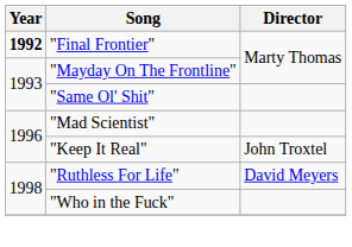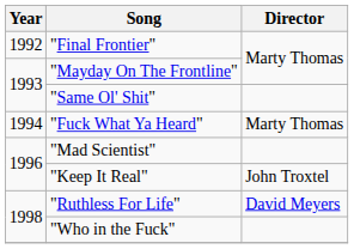"Final Frontier" | Year: bold -> normal
+ row: 1994 | "Fuck What Ya Heard" | Marty Thomas
